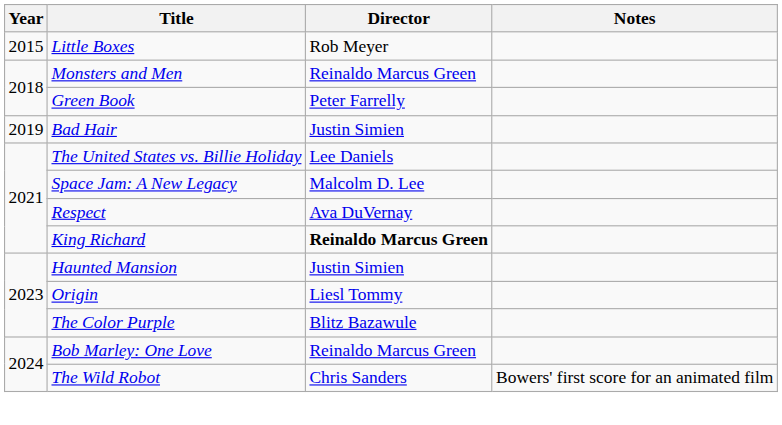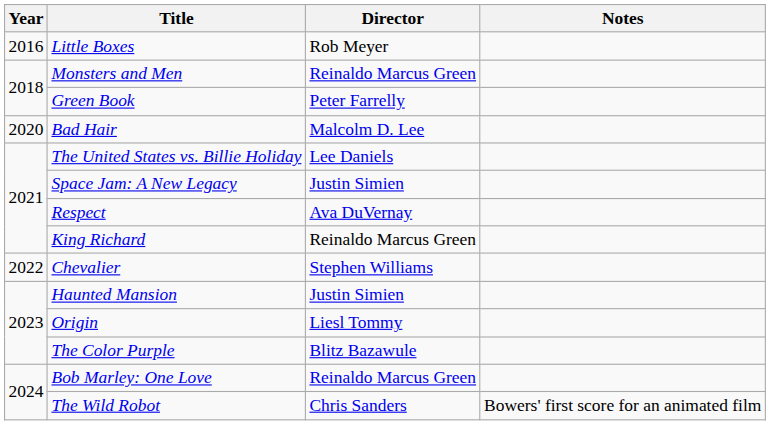Little Boxes | Year: 2015 -> 2016
Bad Hair | Year: 2019 -> 2020
Bad Hair | Director: Justin Simien -> Malcolm D. Lee
Space Jam: A New Legacy | Director: Malcolm D. Lee -> Justin Simien
King Richard | Director: bold -> normal
+ row: 2022 | Chevalier | Stephen Williams
